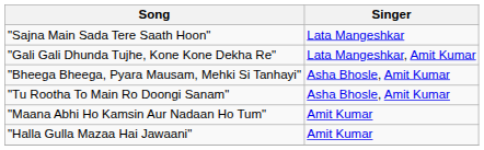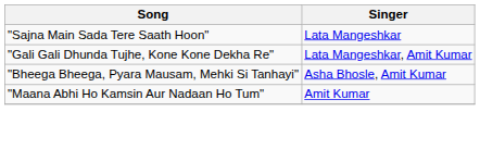- row: "Tu Rootha To Main Ro Doongi Sanam" | Asha Bhosle, Amit Kumar
- row: "Halla Gulla Mazaa Hai Jawaani" | Amit Kumar
